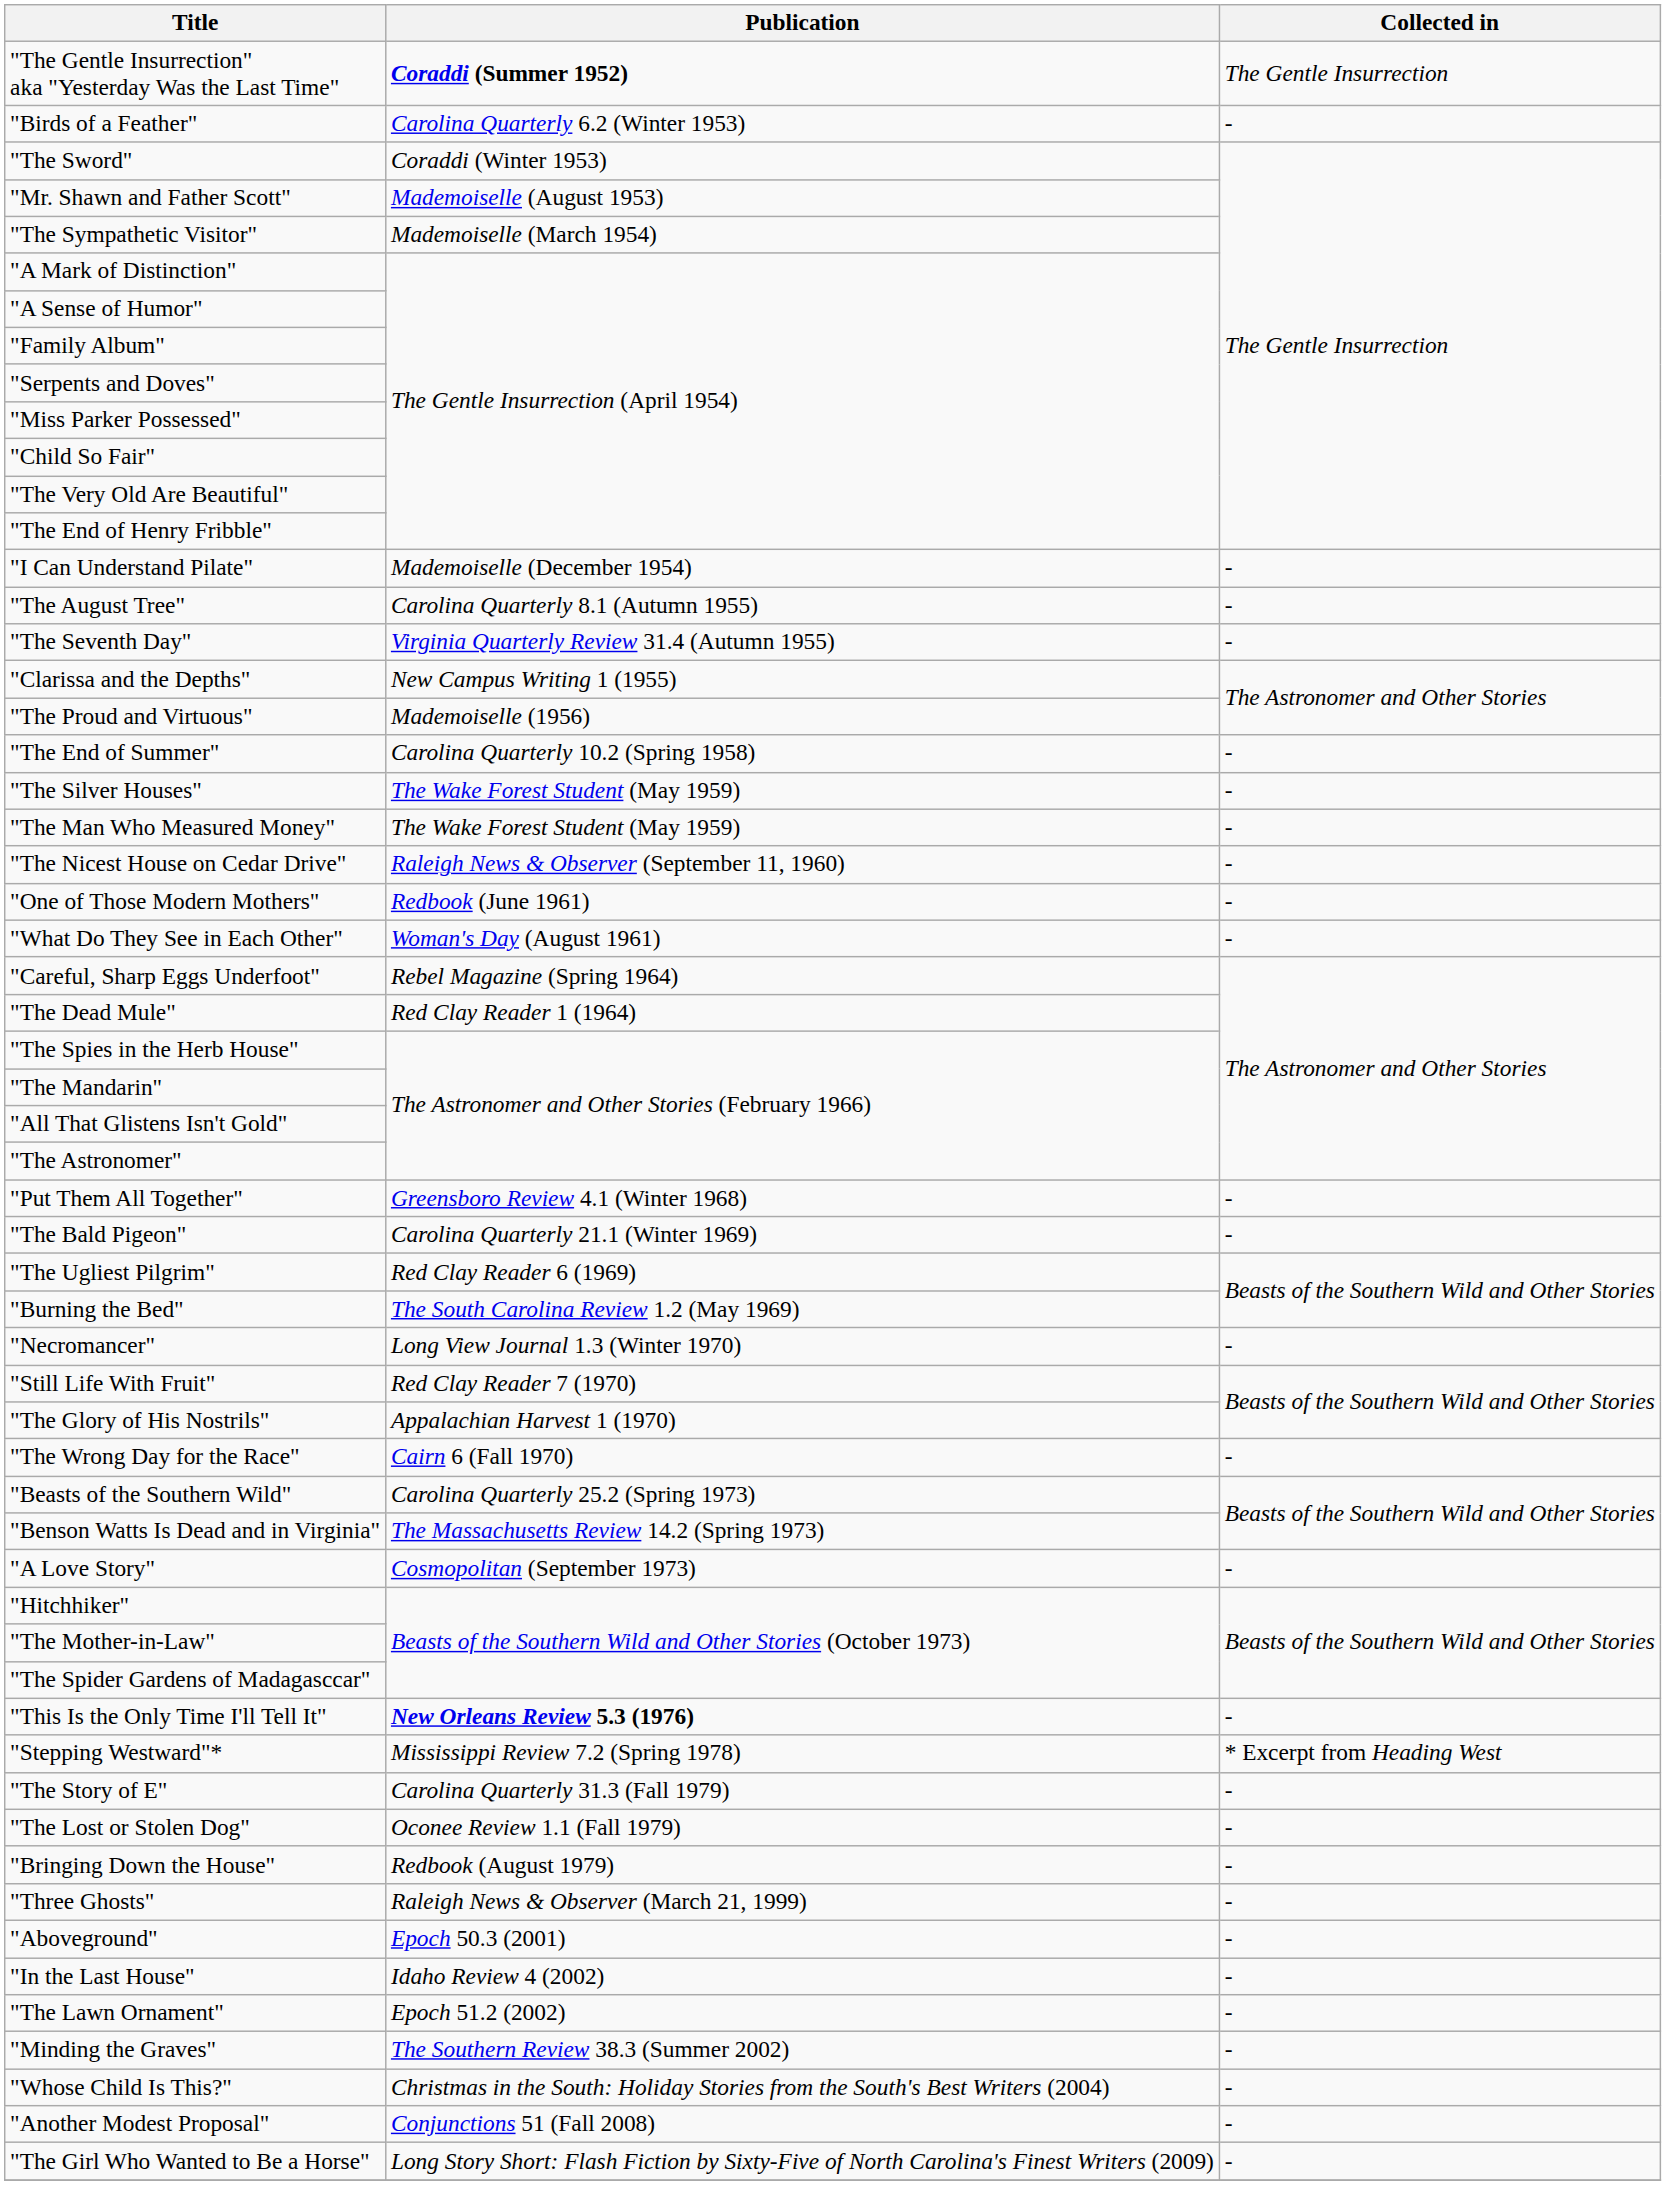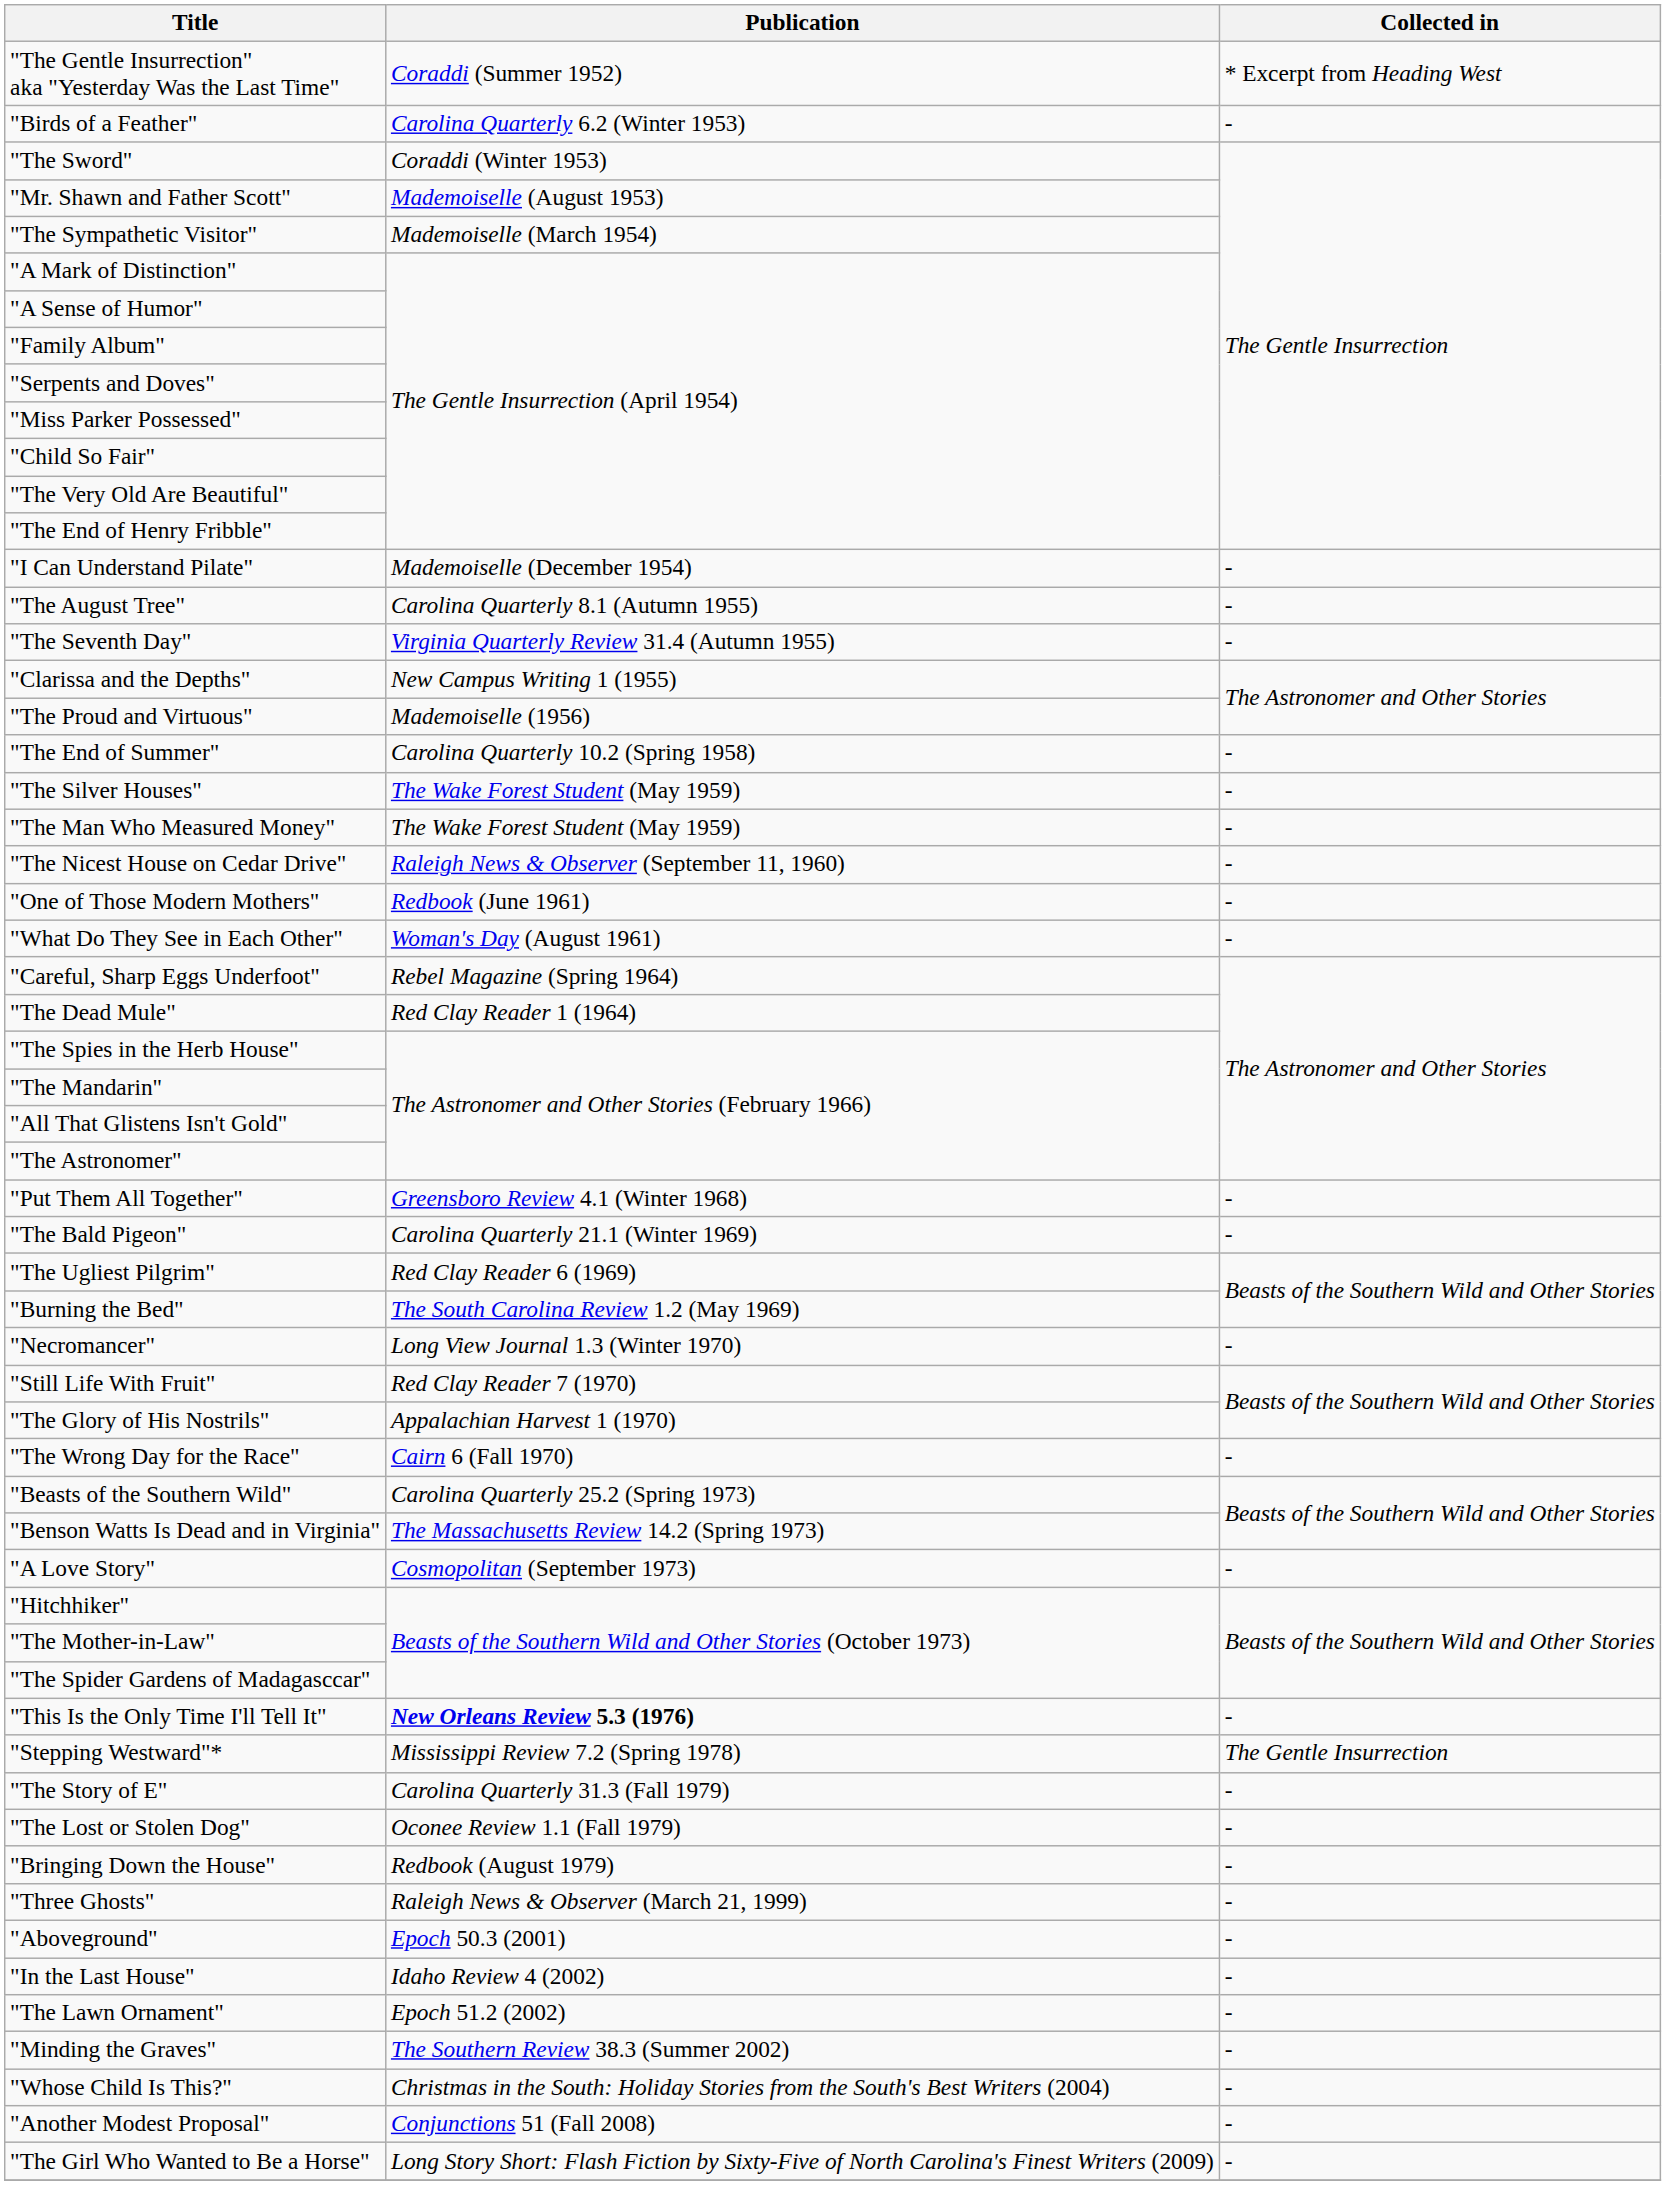"The Gentle Insurrection" aka "Yesterday Was the Last Time" | Publication: bold -> normal
"The Gentle Insurrection" aka "Yesterday Was the Last Time" | Collected in: The Gentle Insurrection -> * Excerpt from Heading West
"Stepping Westward"* | Collected in: * Excerpt from Heading West -> The Gentle Insurrection
